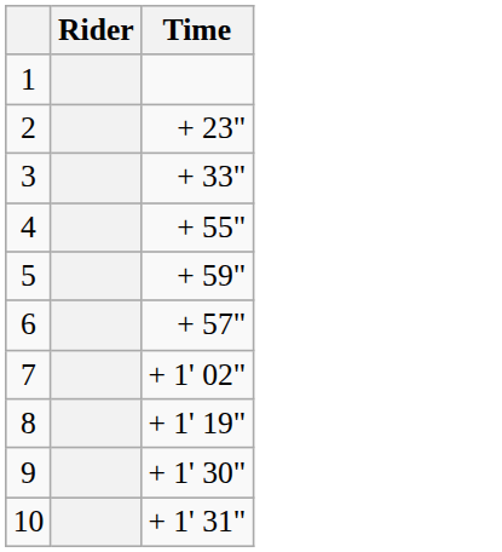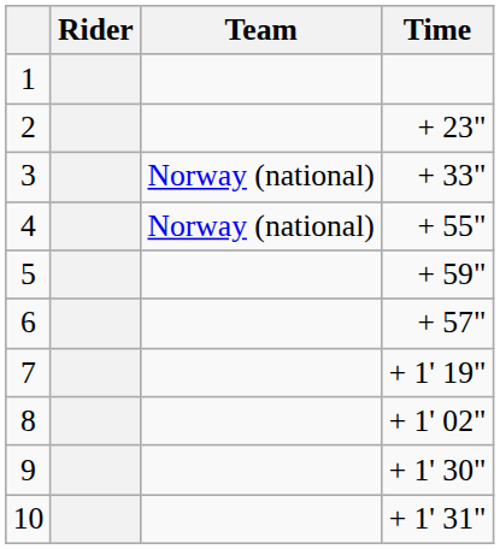+ column: Team | Norway (national) | Norway (national)
7 | Time: + 1' 02" -> + 1' 19"
8 | Time: + 1' 19" -> + 1' 02"
